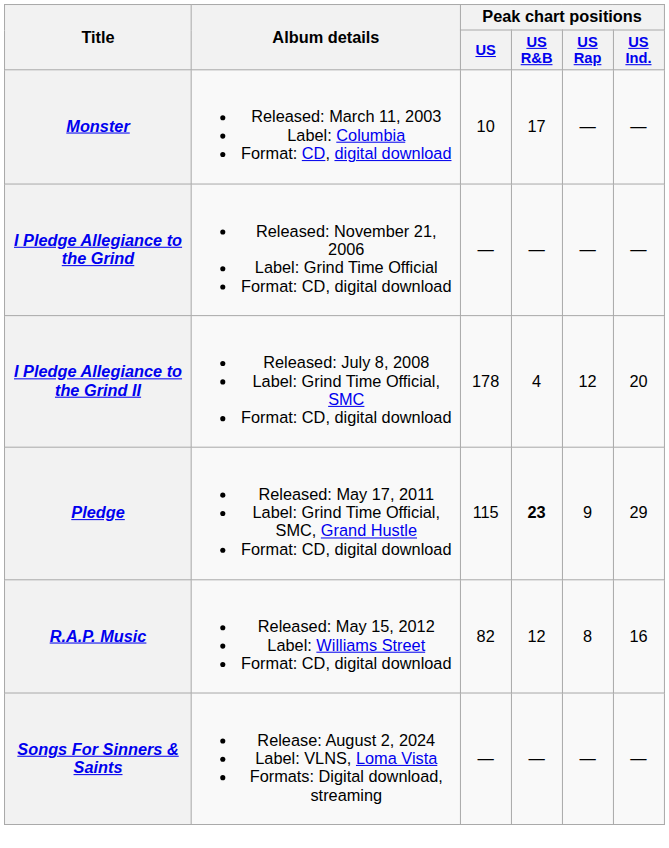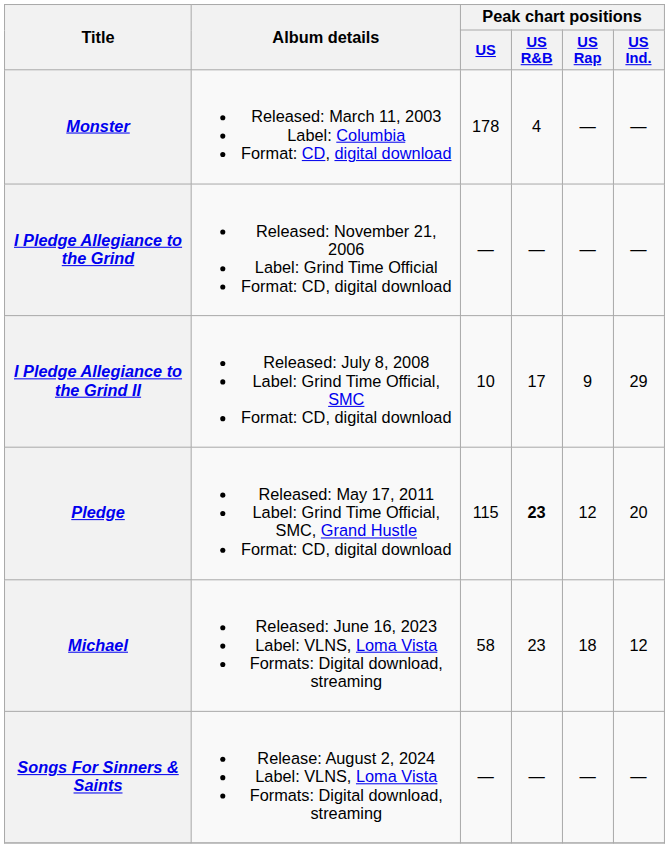Monster | Peak chart positions / US: 10 -> 178
Monster | Peak chart positions / US R&B: 17 -> 4
I Pledge Allegiance to the Grind II | Peak chart positions / US: 178 -> 10
I Pledge Allegiance to the Grind II | Peak chart positions / US R&B: 4 -> 17
I Pledge Allegiance to the Grind II | Peak chart positions / US Rap: 12 -> 9
I Pledge Allegiance to the Grind II | Peak chart positions / US Ind.: 20 -> 29
Pledge | Peak chart positions / US Rap: 9 -> 12
Pledge | Peak chart positions / US Ind.: 29 -> 20
- row: R.A.P. Music | Released: May 15, 2012 Label: Williams Street Format: CD, digital download | 82 | 12 | 8 | 16
+ row: Michael | Released: June 16, 2023 Label: VLNS, Loma Vista Formats: Digital download, streaming | 58 | 23 | 18 | 12
